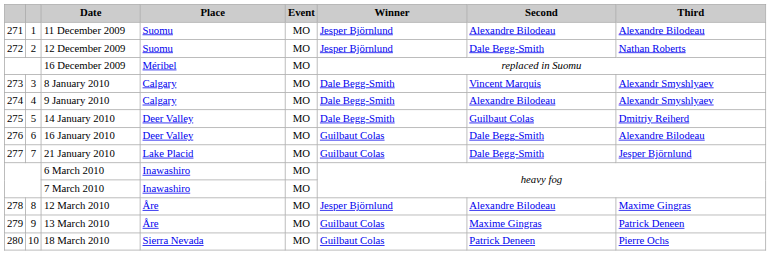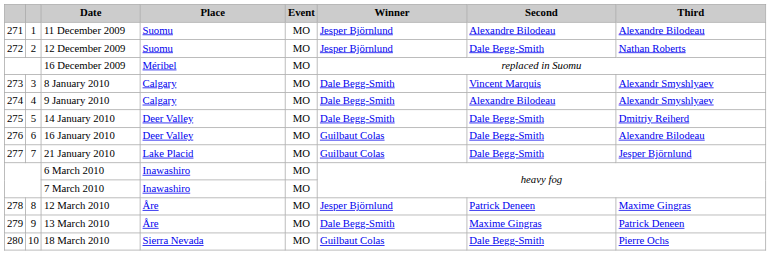14 January 2010 | Second: Guilbaut Colas -> Dale Begg-Smith
12 March 2010 | Second: Alexandre Bilodeau -> Patrick Deneen
13 March 2010 | Winner: Guilbaut Colas -> Dale Begg-Smith
18 March 2010 | Second: Patrick Deneen -> Dale Begg-Smith
